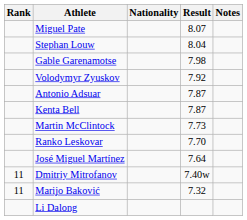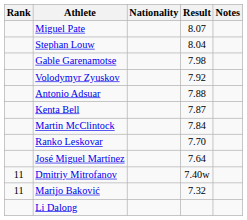Antonio Adsuar | Result: 7.87 -> 7.88
Martin McClintock | Result: 7.73 -> 7.84
